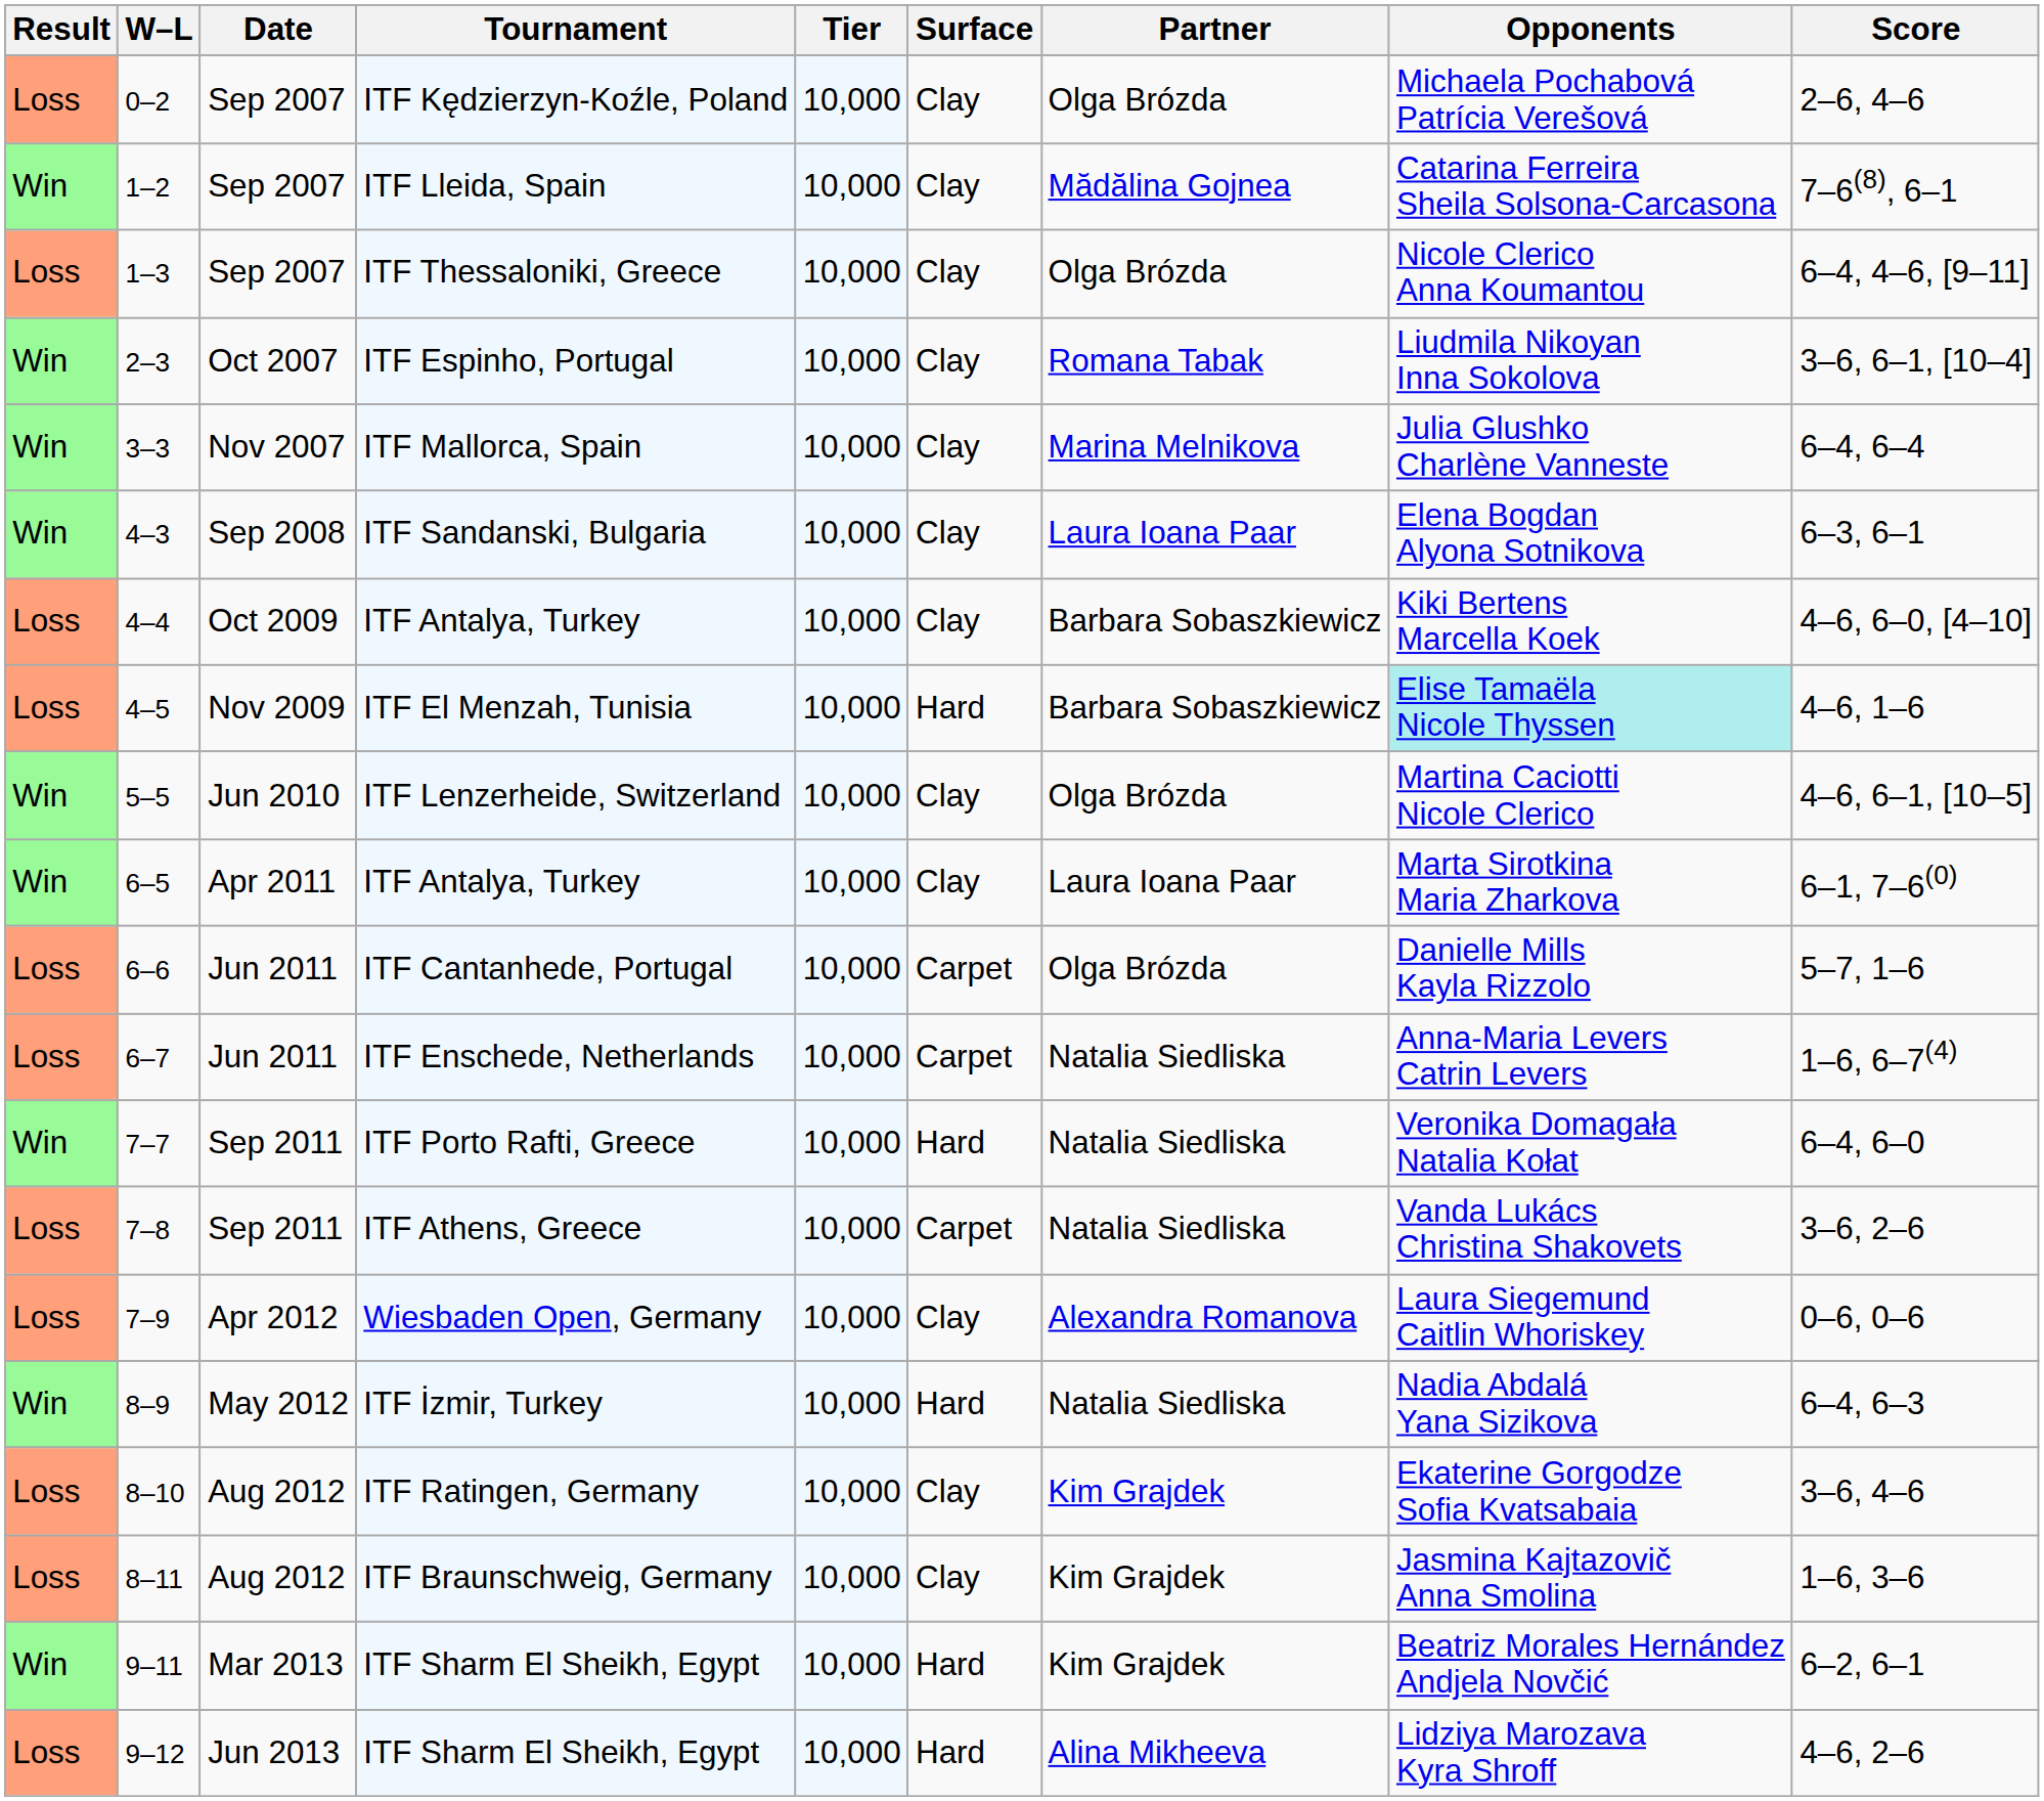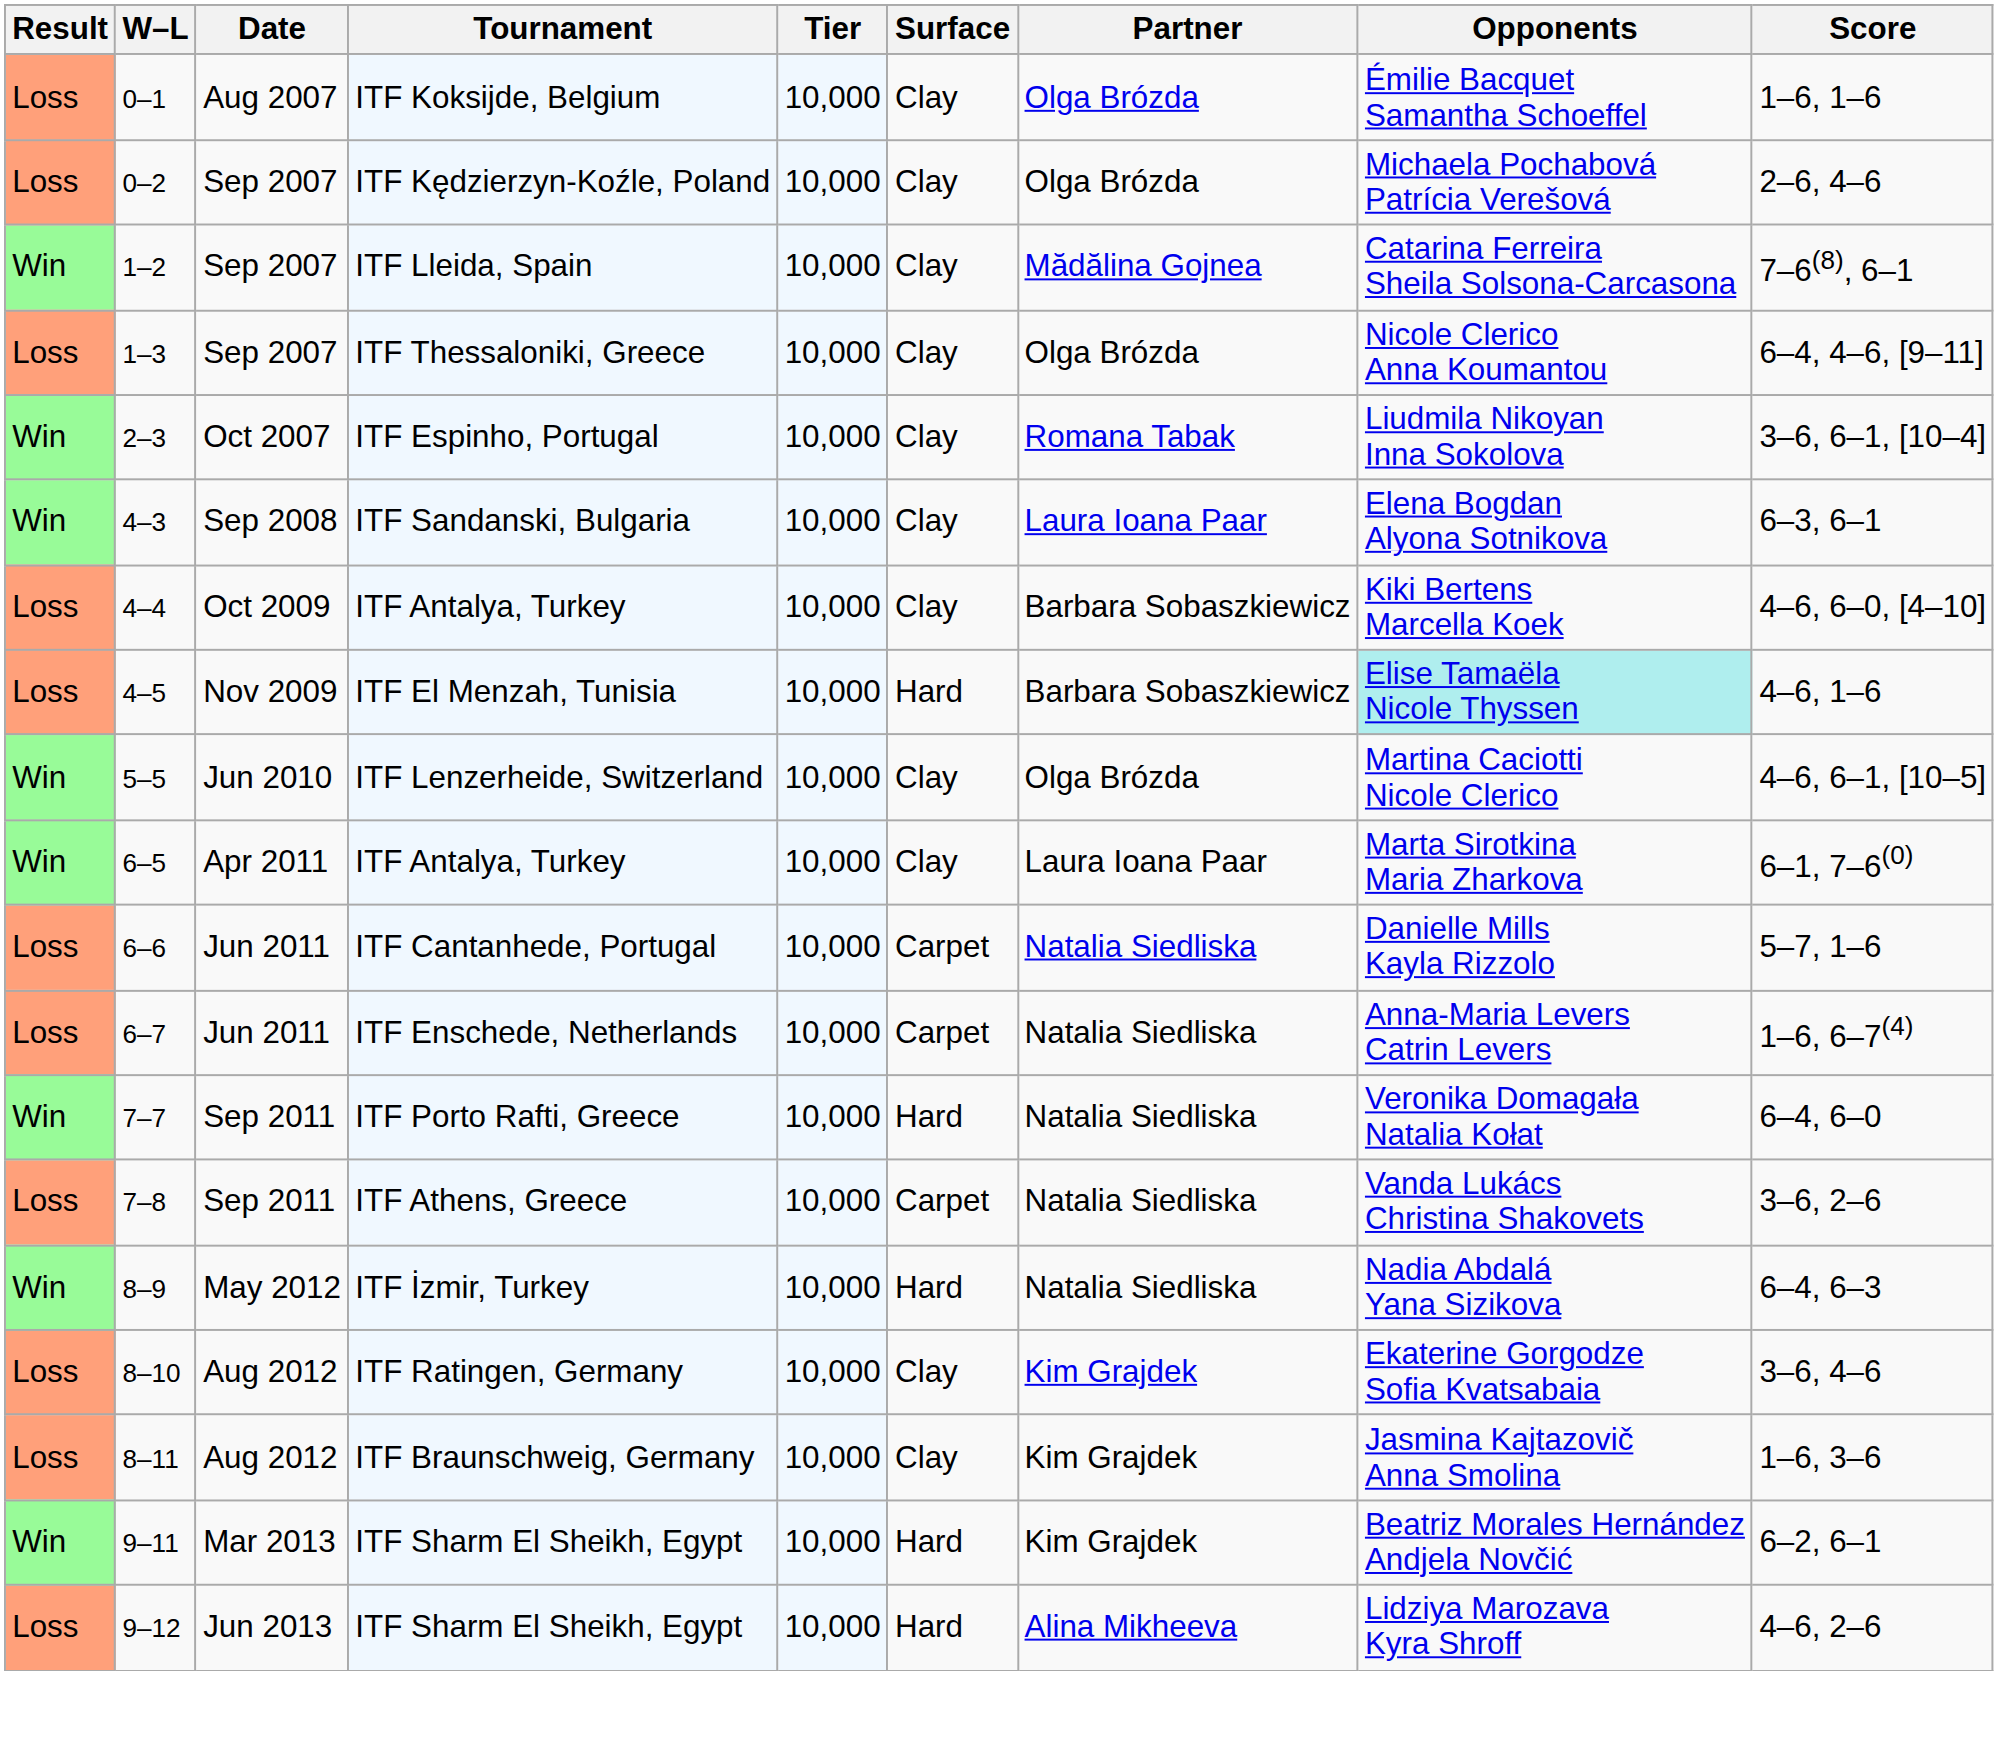+ row: Loss | 0–1 | Aug 2007 | ITF Koksijde, Belgium | 10,000 | Clay | Olga Brózda | Émilie Bacquet Samantha Schoeffel | 1–6, 1–6
- row: Win | 3–3 | Nov 2007 | ITF Mallorca, Spain | 10,000 | Clay | Marina Melnikova | Julia Glushko Charlène Vanneste | 6–4, 6–4
ITF Cantanhede, Portugal | Partner: Olga Brózda -> Natalia Siedliska
- row: Loss | 7–9 | Apr 2012 | Wiesbaden Open, Germany | 10,000 | Clay | Alexandra Romanova | Laura Siegemund Caitlin Whoriskey | 0–6, 0–6
